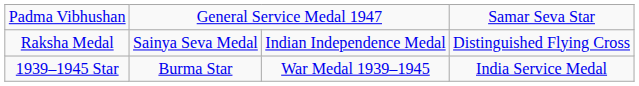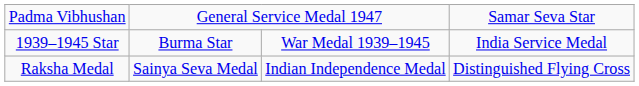rows swapped: Raksha Medal <-> 1939–1945 Star
